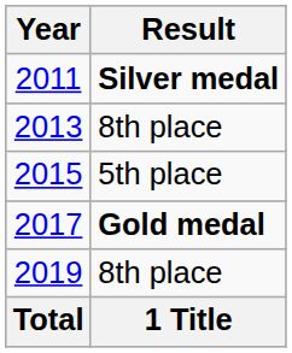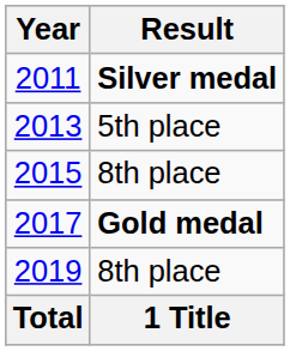2013 | Result: 8th place -> 5th place
2015 | Result: 5th place -> 8th place
